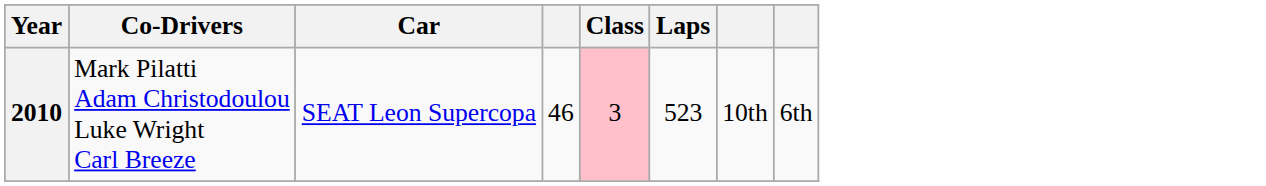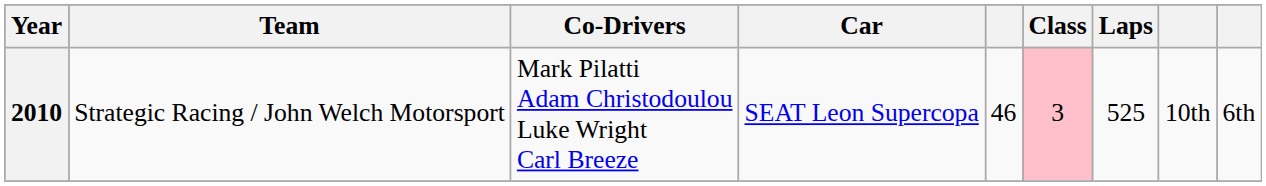+ column: Team | Strategic Racing / John Welch Motorsport
2010 | Laps: 523 -> 525
